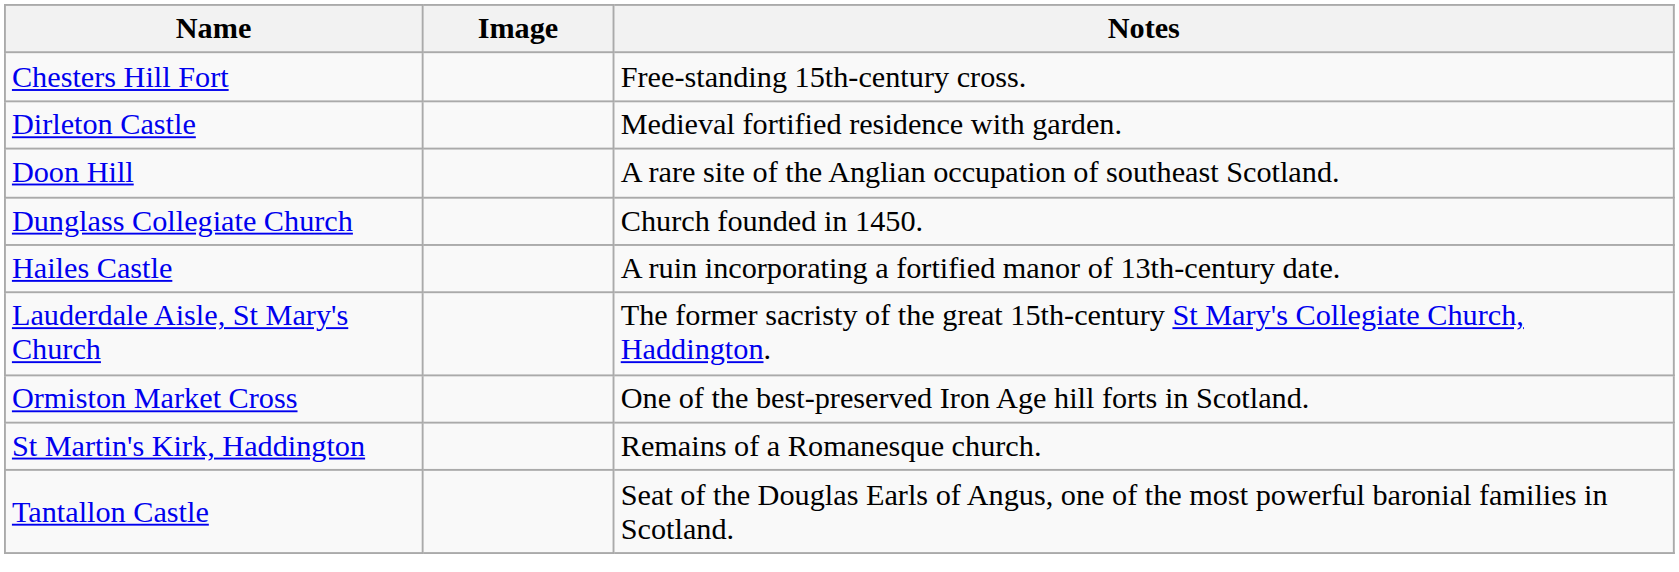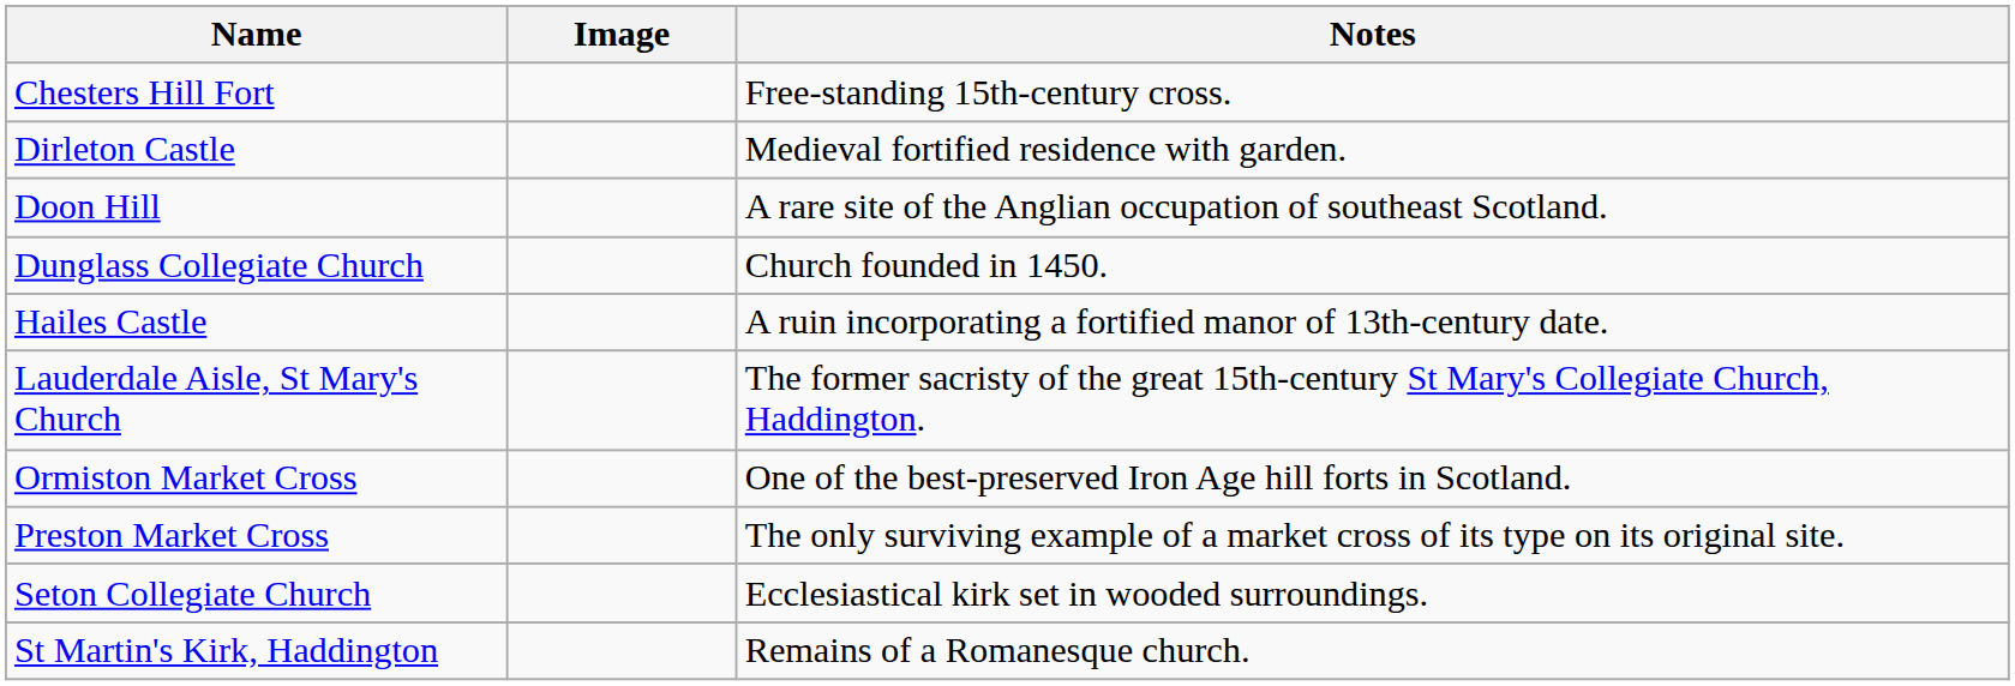+ row: Preston Market Cross | The only surviving example of a market cross of its type on its original site.
+ row: Seton Collegiate Church | Ecclesiastical kirk set in wooded surroundings.
- row: Tantallon Castle | Seat of the Douglas Earls of Angus, one of the most powerful baronial families in Scotland.
